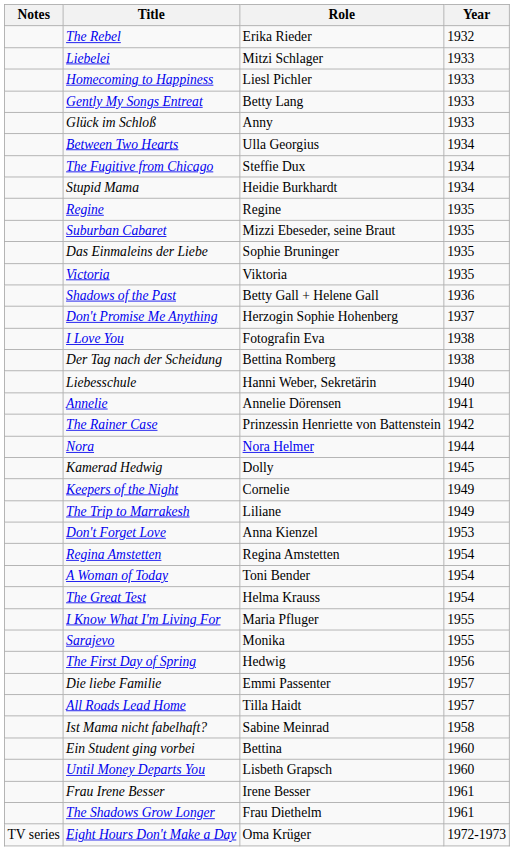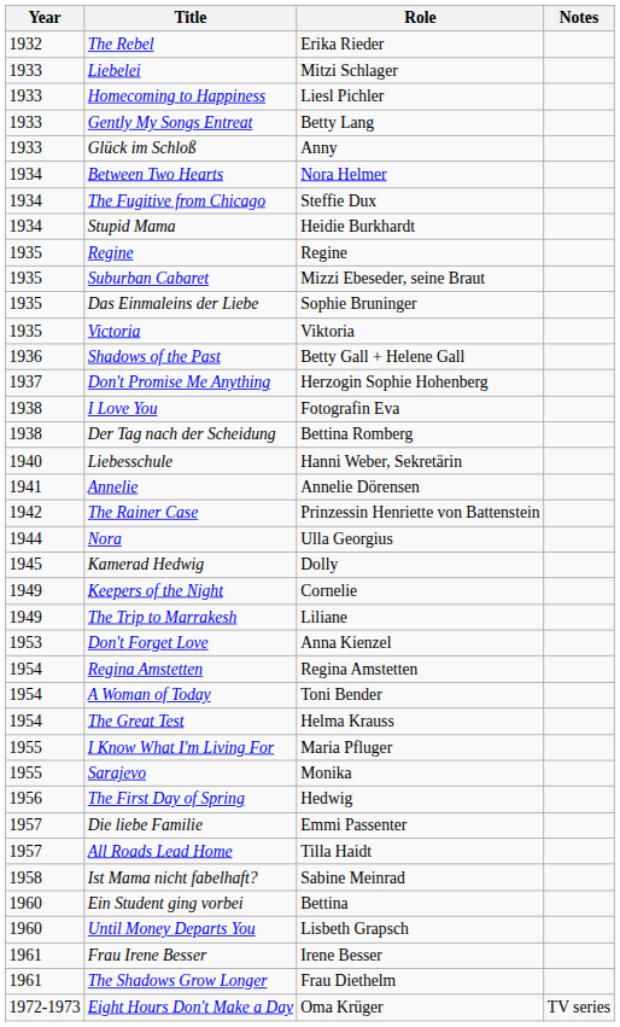columns swapped: Year <-> Notes
Between Two Hearts | Role: Ulla Georgius -> Nora Helmer
Nora | Role: Nora Helmer -> Ulla Georgius
